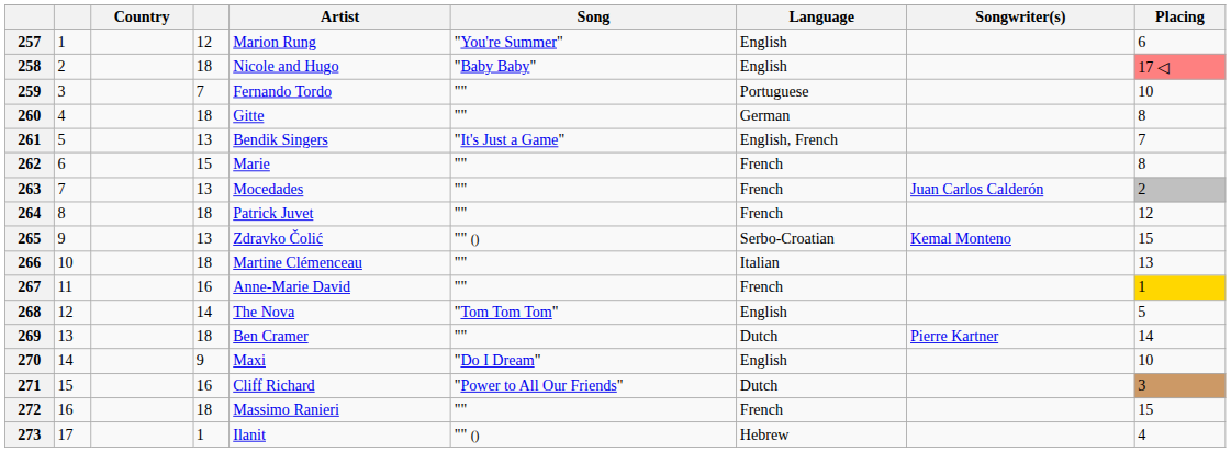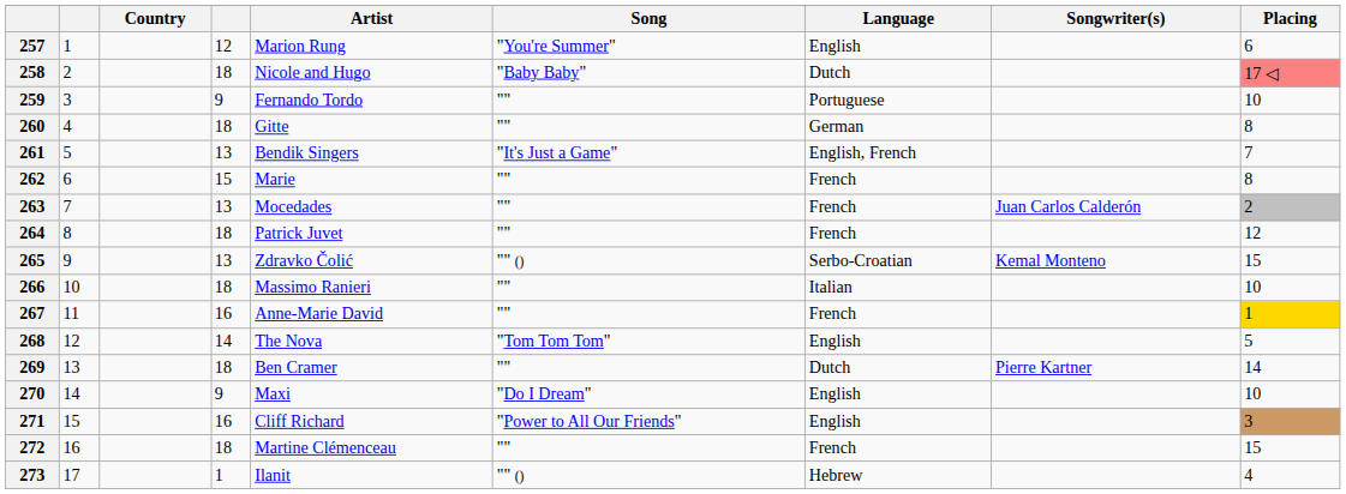258 | Language: English -> Dutch
259 | column 4: 7 -> 9
266 | Artist: Martine Clémenceau -> Massimo Ranieri
266 | Placing: 13 -> 10
271 | Language: Dutch -> English
272 | Artist: Massimo Ranieri -> Martine Clémenceau
